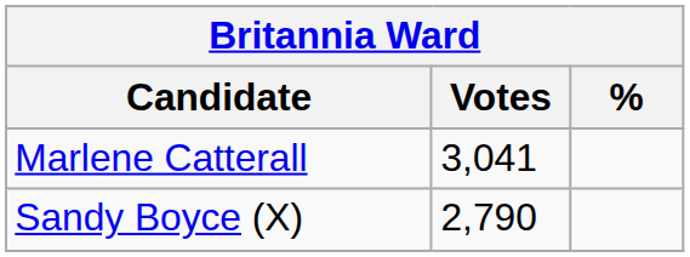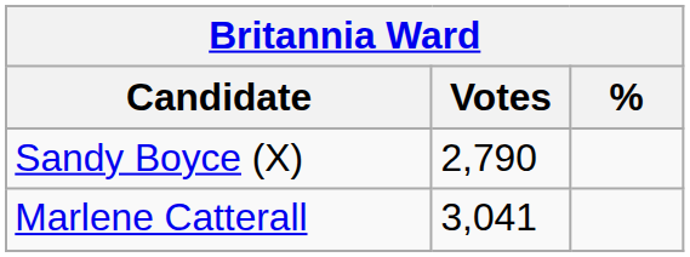rows swapped: Marlene Catterall <-> Sandy Boyce (X)
